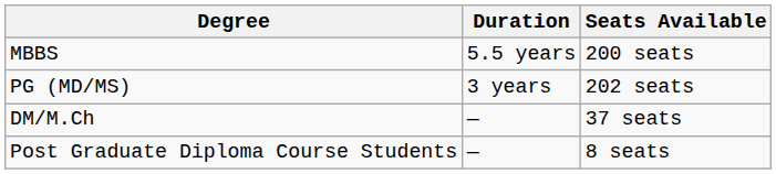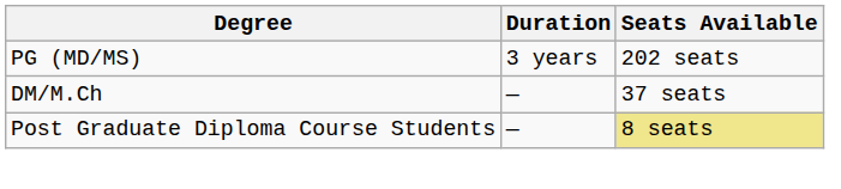- row: MBBS | 5.5 years | 200 seats
Post Graduate Diploma Course Students | Seats Available: no background -> khaki background
